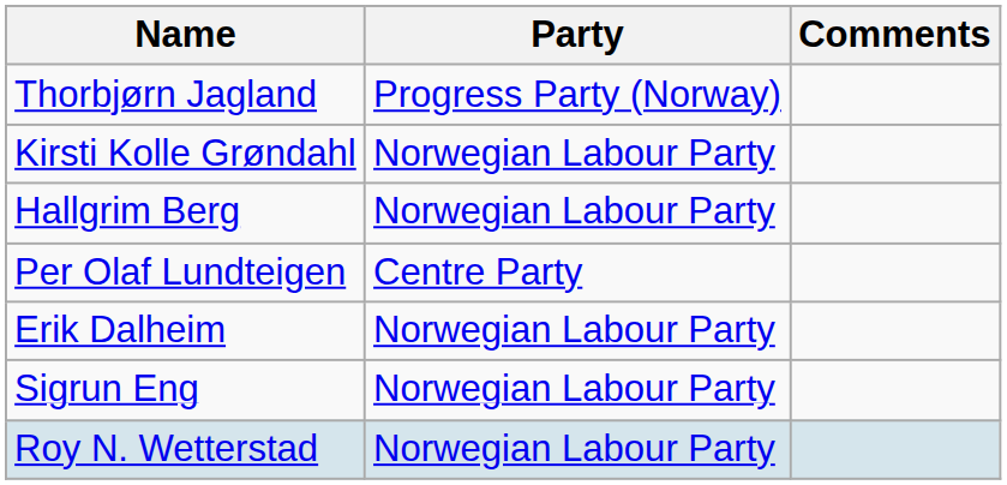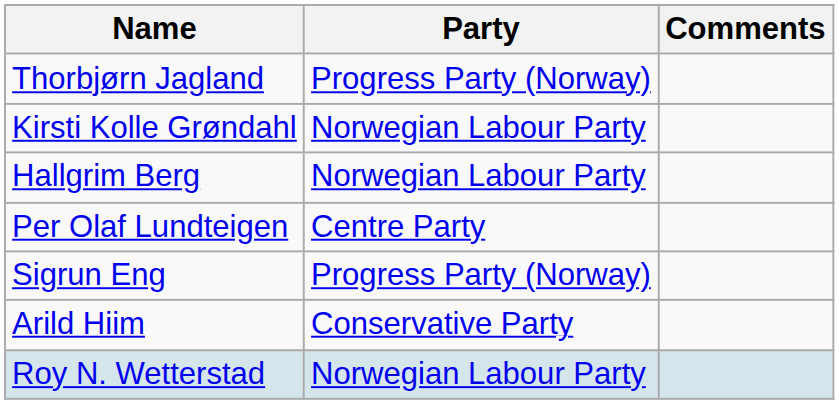- row: Erik Dalheim | Norwegian Labour Party
Sigrun Eng | Party: Norwegian Labour Party -> Progress Party (Norway)
+ row: Arild Hiim | Conservative Party
